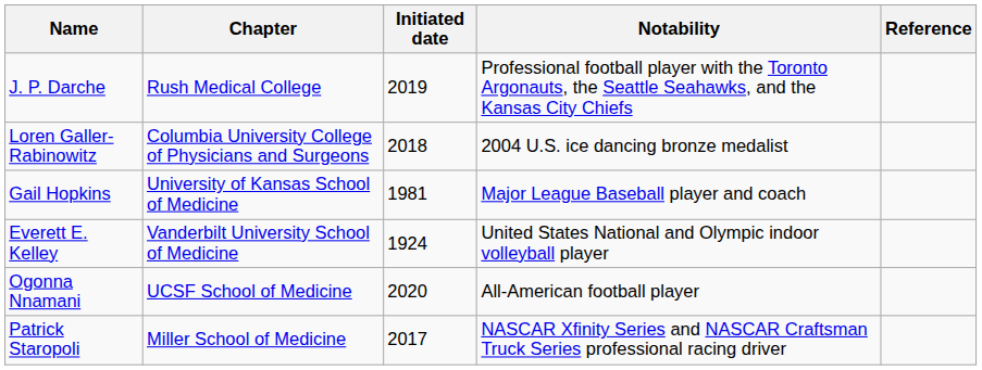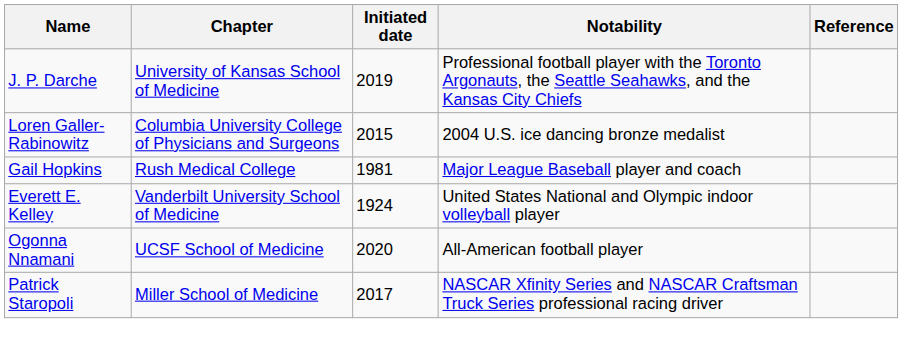J. P. Darche | Chapter: Rush Medical College -> University of Kansas School of Medicine
Loren Galler-Rabinowitz | Initiated date: 2018 -> 2015
Gail Hopkins | Chapter: University of Kansas School of Medicine -> Rush Medical College
